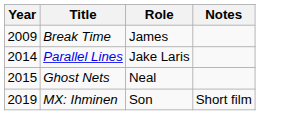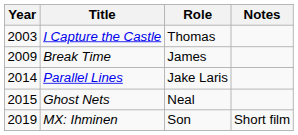+ row: 2003 | I Capture the Castle | Thomas
